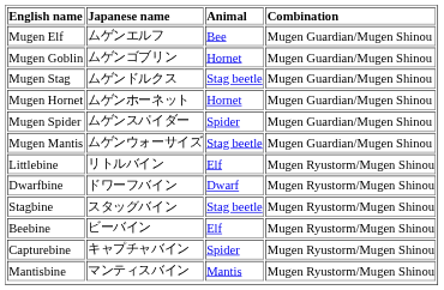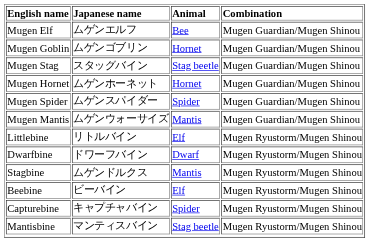Mugen Stag | Japanese name: ムゲンドルクス -> スタッグバイン
Mugen Mantis | Animal: Stag beetle -> Mantis
Stagbine | Japanese name: スタッグバイン -> ムゲンドルクス
Stagbine | Animal: Stag beetle -> Mantis
Mantisbine | Animal: Mantis -> Stag beetle
